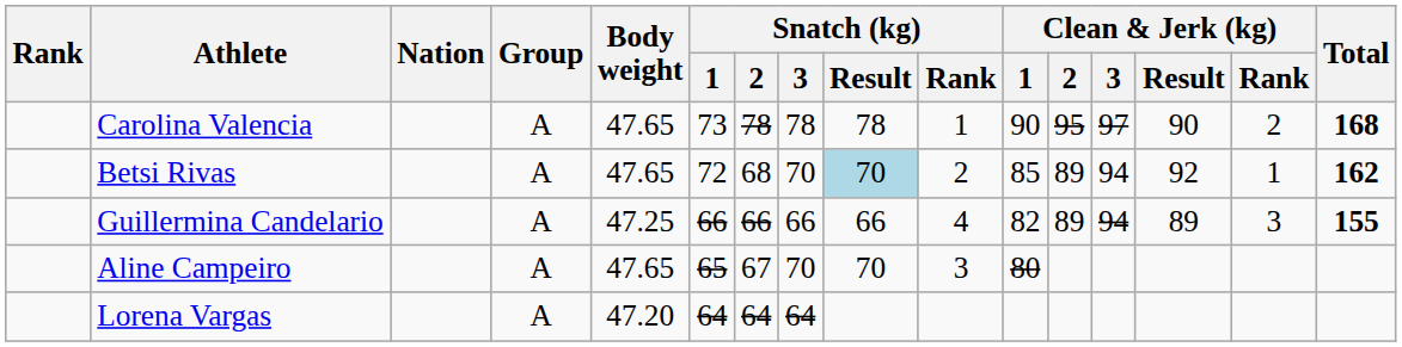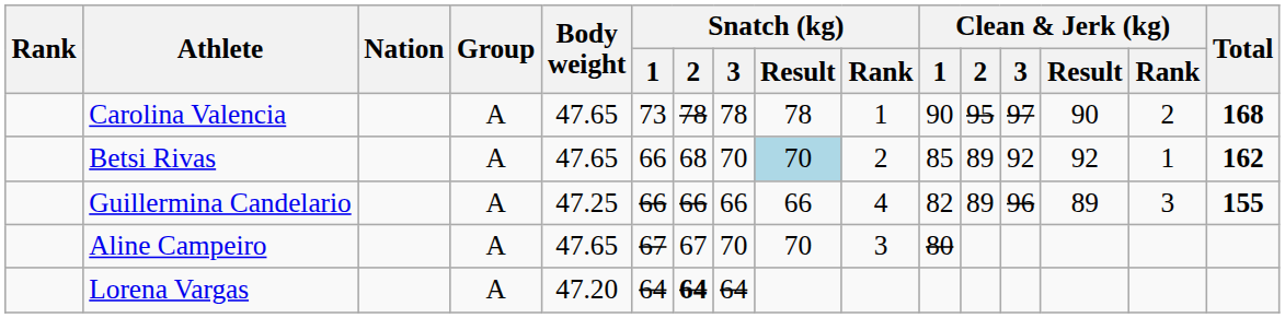Betsi Rivas | Snatch (kg) / 1: 72 -> 66
Betsi Rivas | Clean & Jerk (kg) / 3: 94 -> 92
Guillermina Candelario | Clean & Jerk (kg) / 3: 94 -> 96
Aline Campeiro | Snatch (kg) / 1: 65 -> 67
Lorena Vargas | Snatch (kg) / 2: normal -> bold
